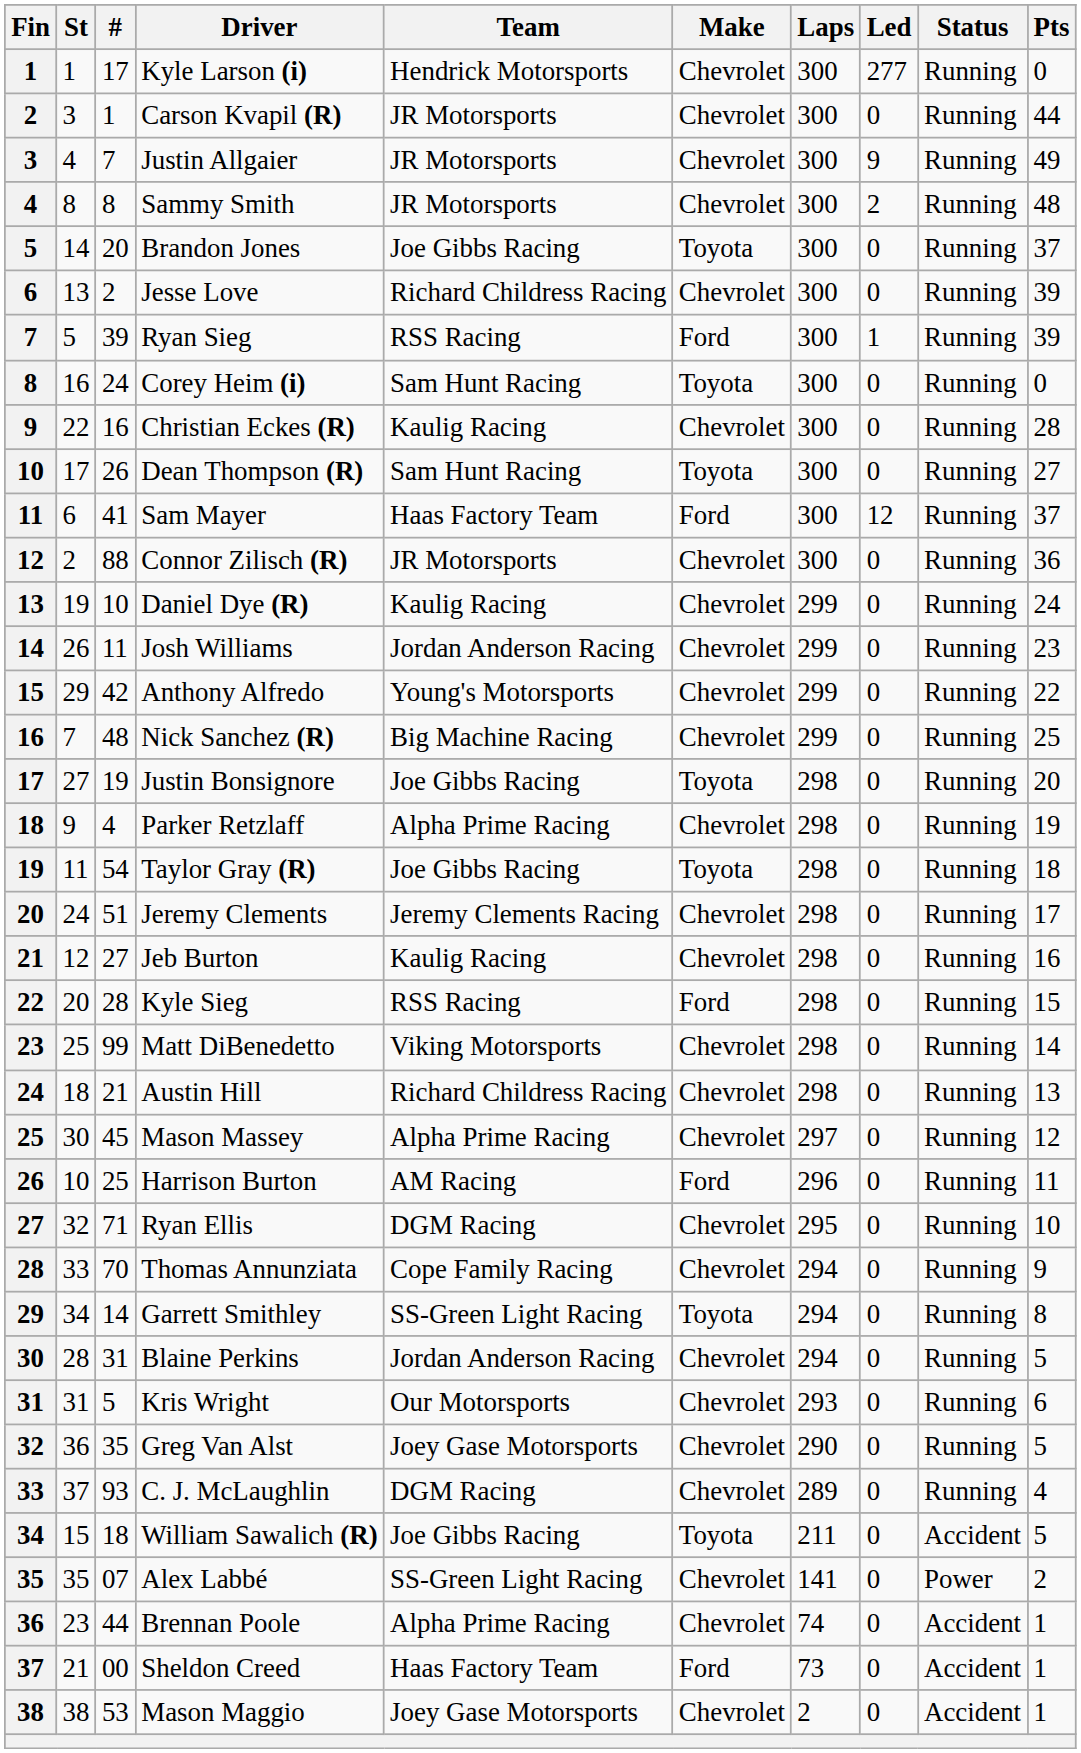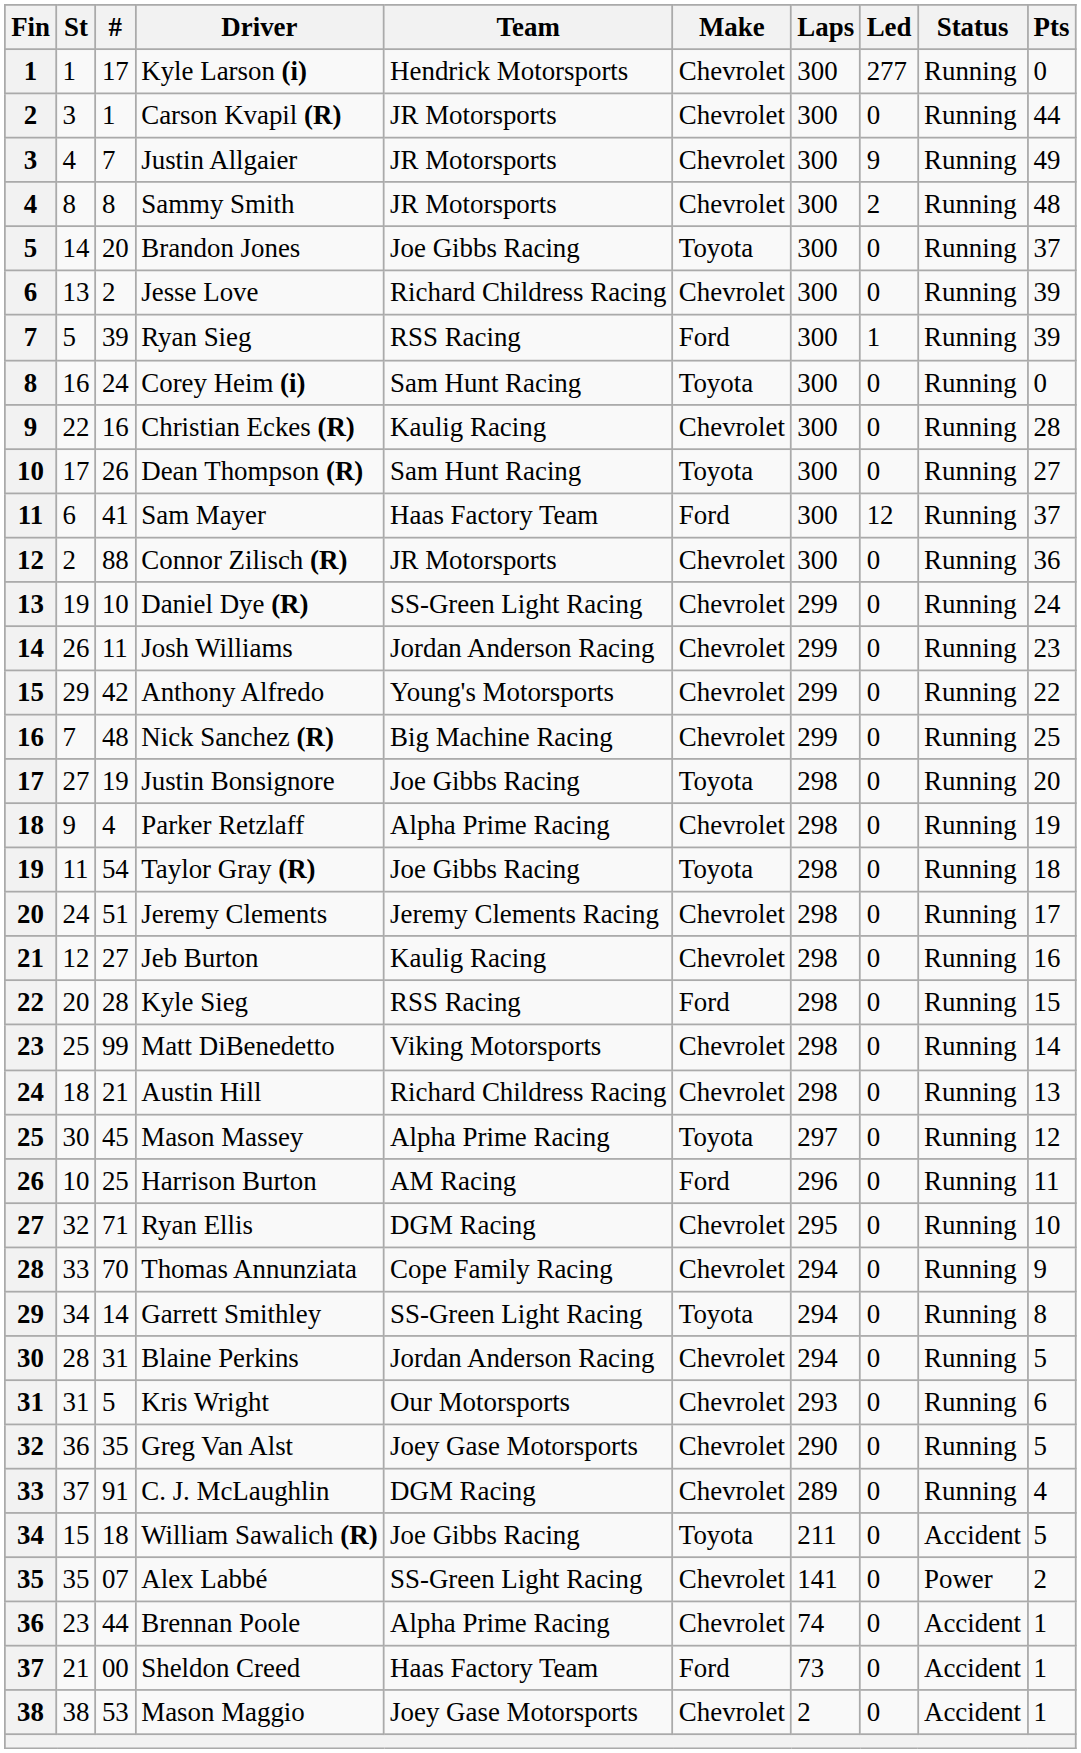Daniel Dye (R) | Team: Kaulig Racing -> SS-Green Light Racing
Mason Massey | Make: Chevrolet -> Toyota
C. J. McLaughlin | #: 93 -> 91
